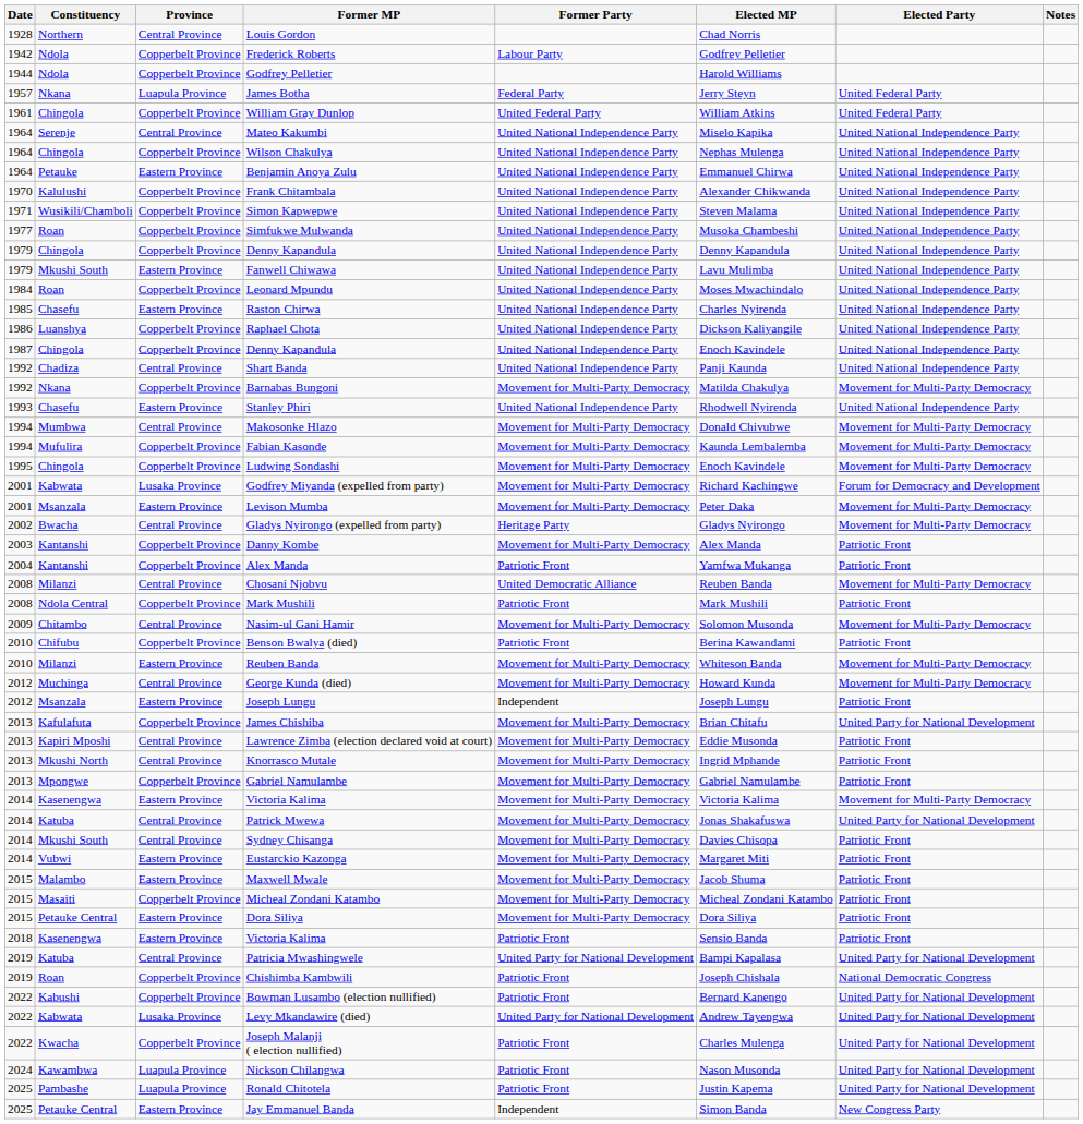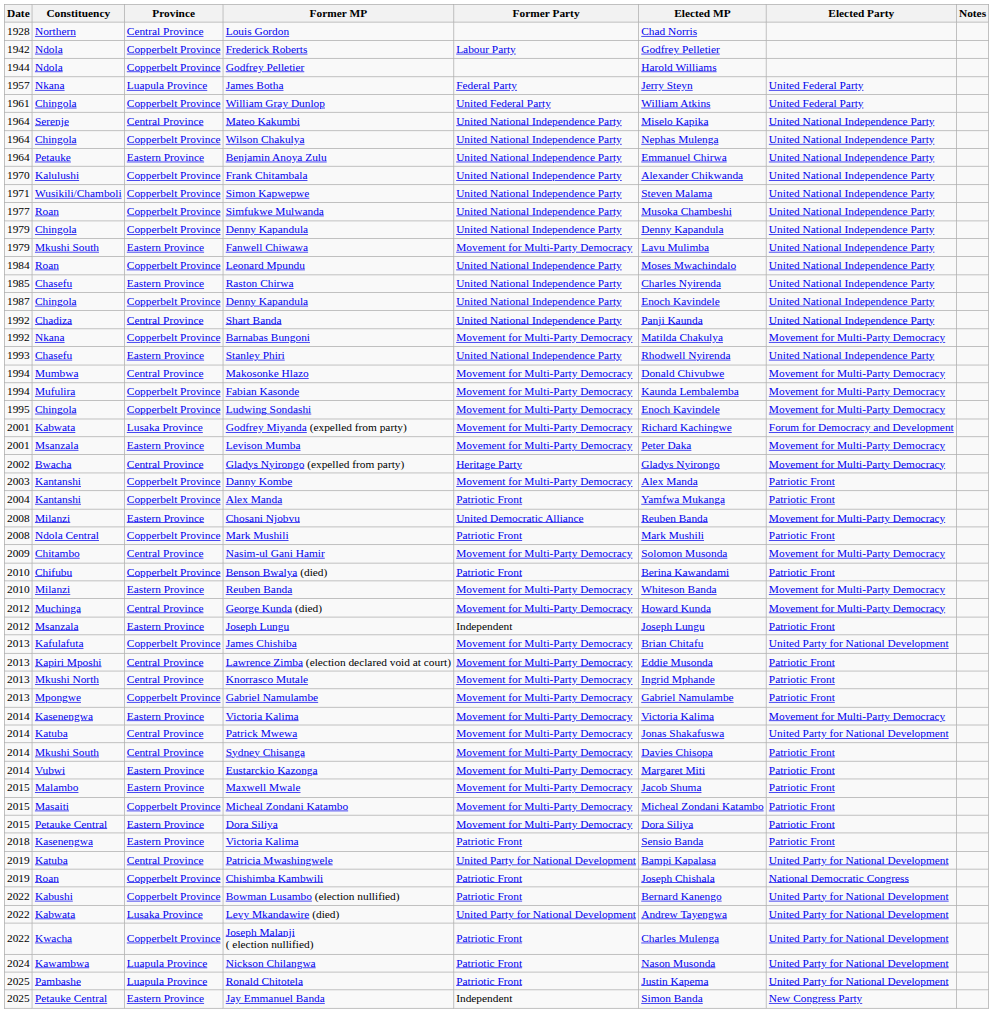Fanwell Chiwawa | Former Party: United National Independence Party -> Movement for Multi-Party Democracy
- row: 1986 | Luanshya | Copperbelt Province | Raphael Chota | United National Independence Party | Dickson Kaliyangile | United National Independence Party
Chosani Njobvu | Province: Central Province -> Eastern Province
